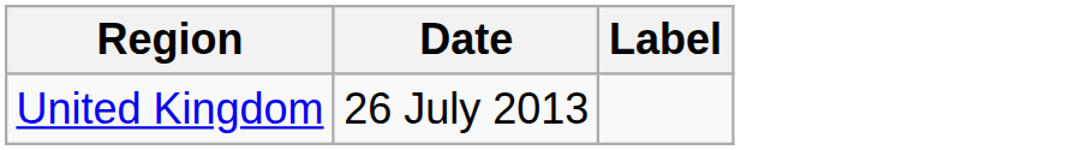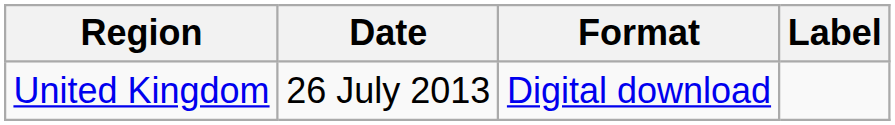+ column: Format | Digital download
